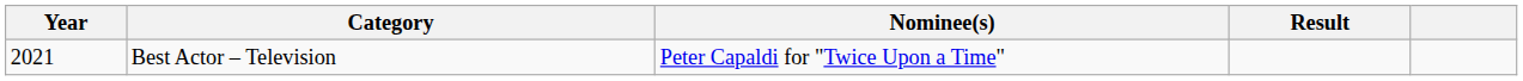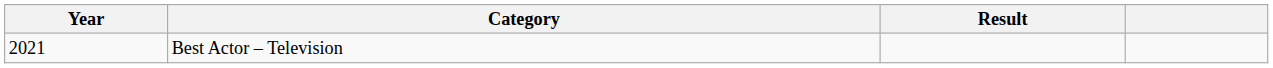- column: Nominee(s) | Peter Capaldi for "Twice Upon a Time"
